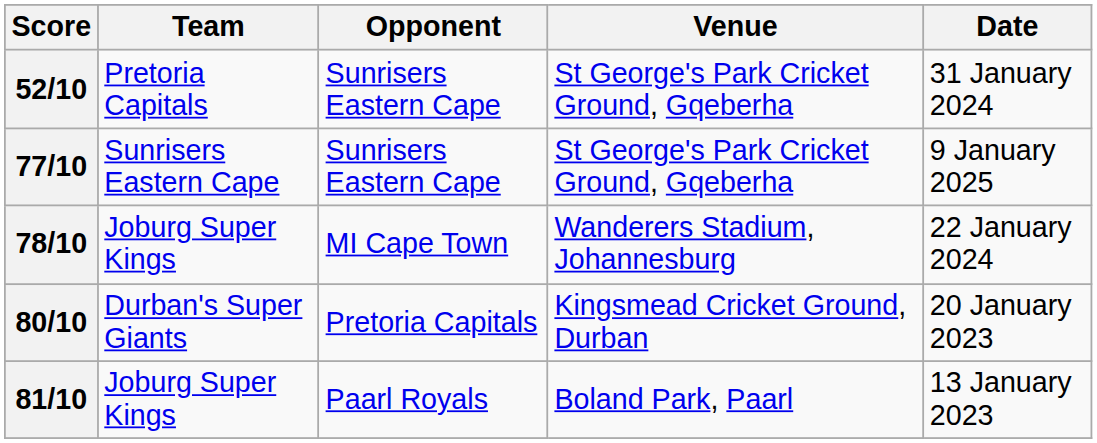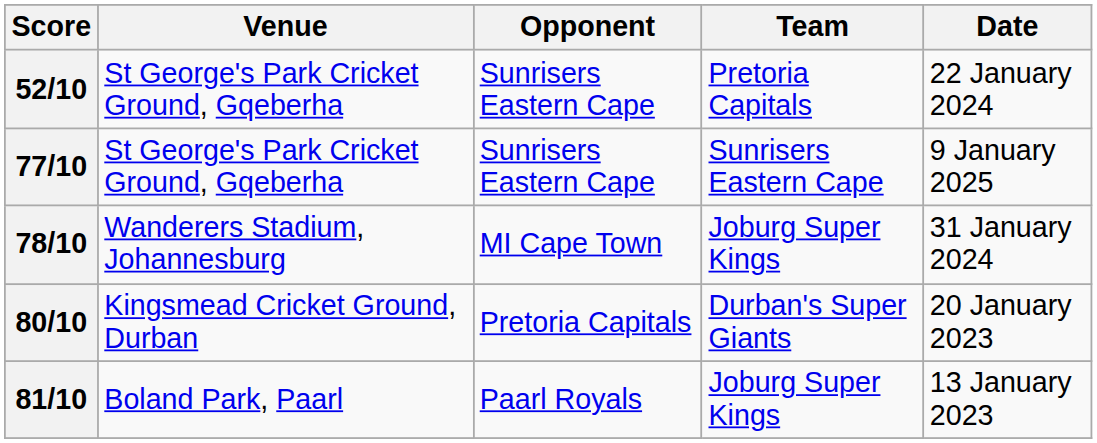columns swapped: Team <-> Venue
52/10 | Date: 31 January 2024 -> 22 January 2024
78/10 | Date: 22 January 2024 -> 31 January 2024
